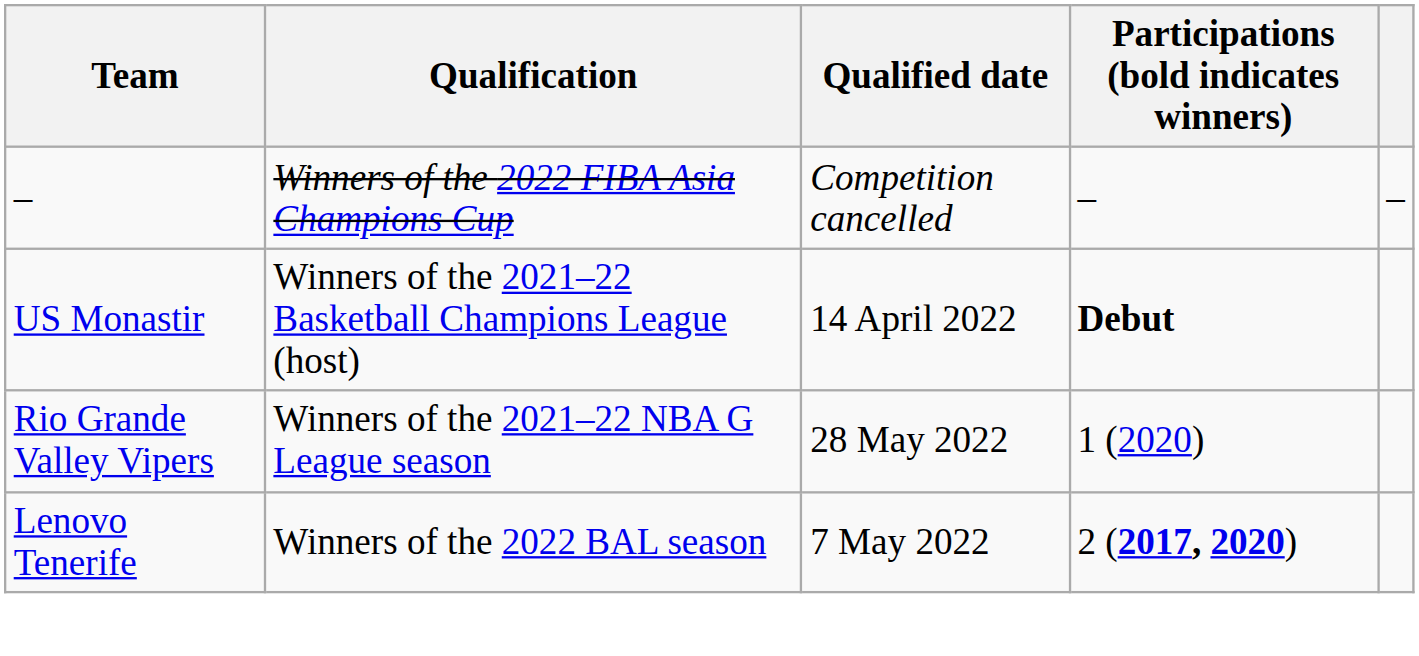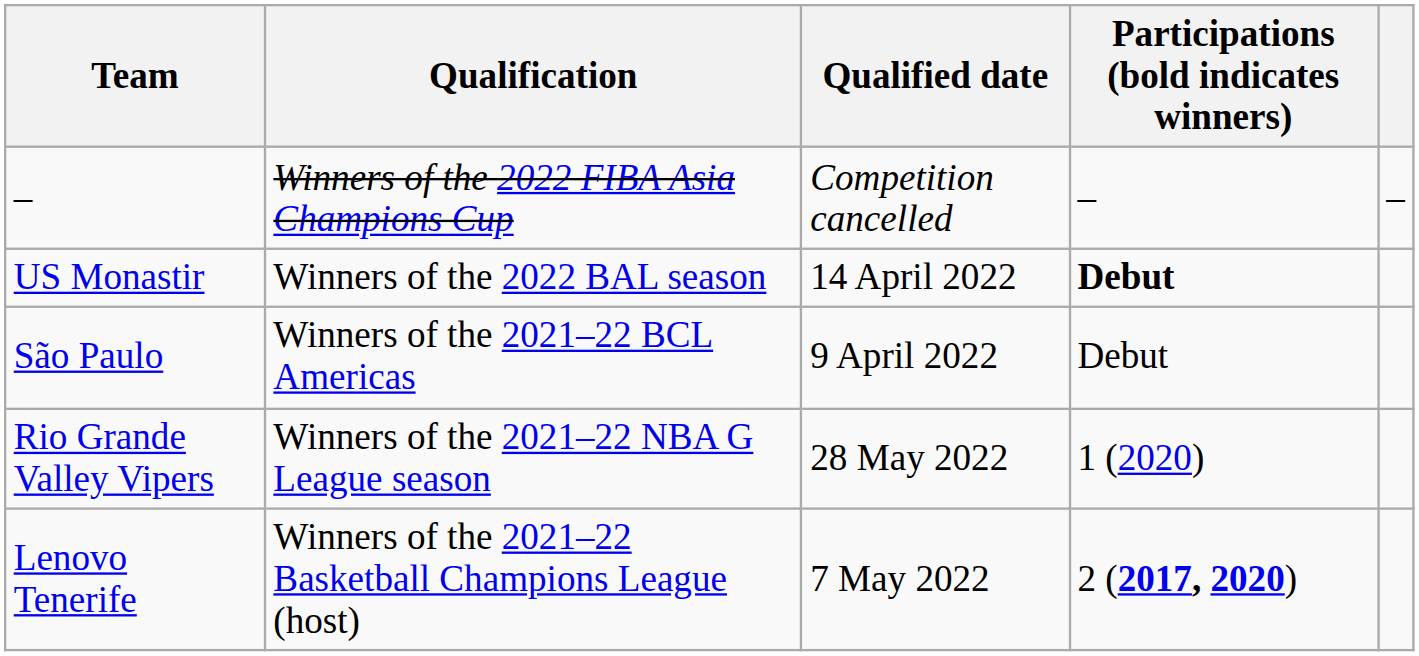US Monastir | Qualification: Winners of the 2021–22 Basketball Champions League (host) -> Winners of the 2022 BAL season
+ row: São Paulo | Winners of the 2021–22 BCL Americas | 9 April 2022 | Debut
Lenovo Tenerife | Qualification: Winners of the 2022 BAL season -> Winners of the 2021–22 Basketball Champions League (host)
